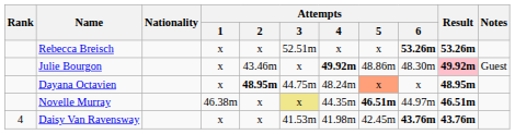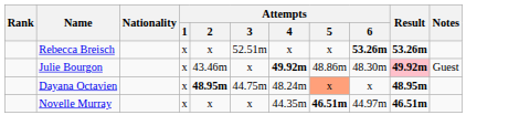Novelle Murray | Attempts / 1: 46.38m -> x
Novelle Murray | Attempts / 3: khaki background -> no background
- row: 4 | Daisy Van Ravensway | x | x | 41.53m | 41.98m | 42.45m | 43.76m | 43.76m
